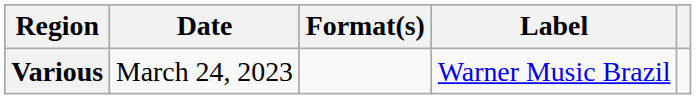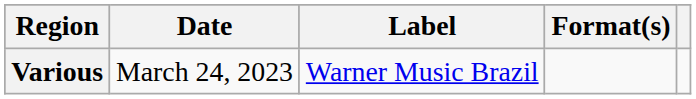columns swapped: Format(s) <-> Label
